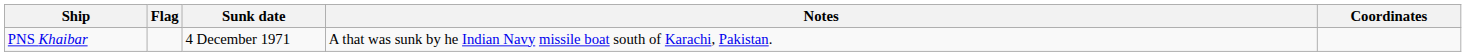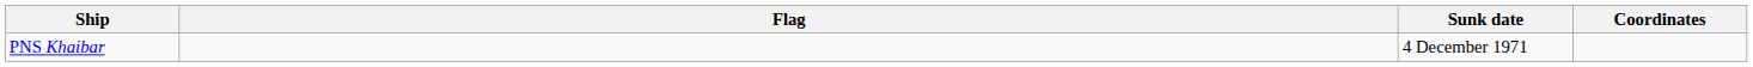- column: Notes | A that was sunk by he Indian Navy missile boat south of Karachi, Pakistan.
